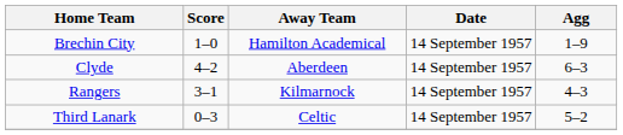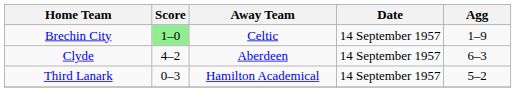Brechin City | Score: no background -> lightgreen background
Brechin City | Away Team: Hamilton Academical -> Celtic
- row: Rangers | 3–1 | Kilmarnock | 14 September 1957 | 4–3
Third Lanark | Away Team: Celtic -> Hamilton Academical
